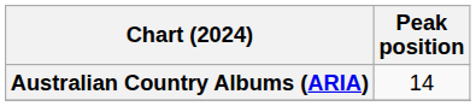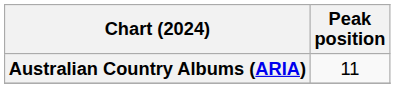Australian Country Albums (ARIA) | Peak position: 14 -> 11
